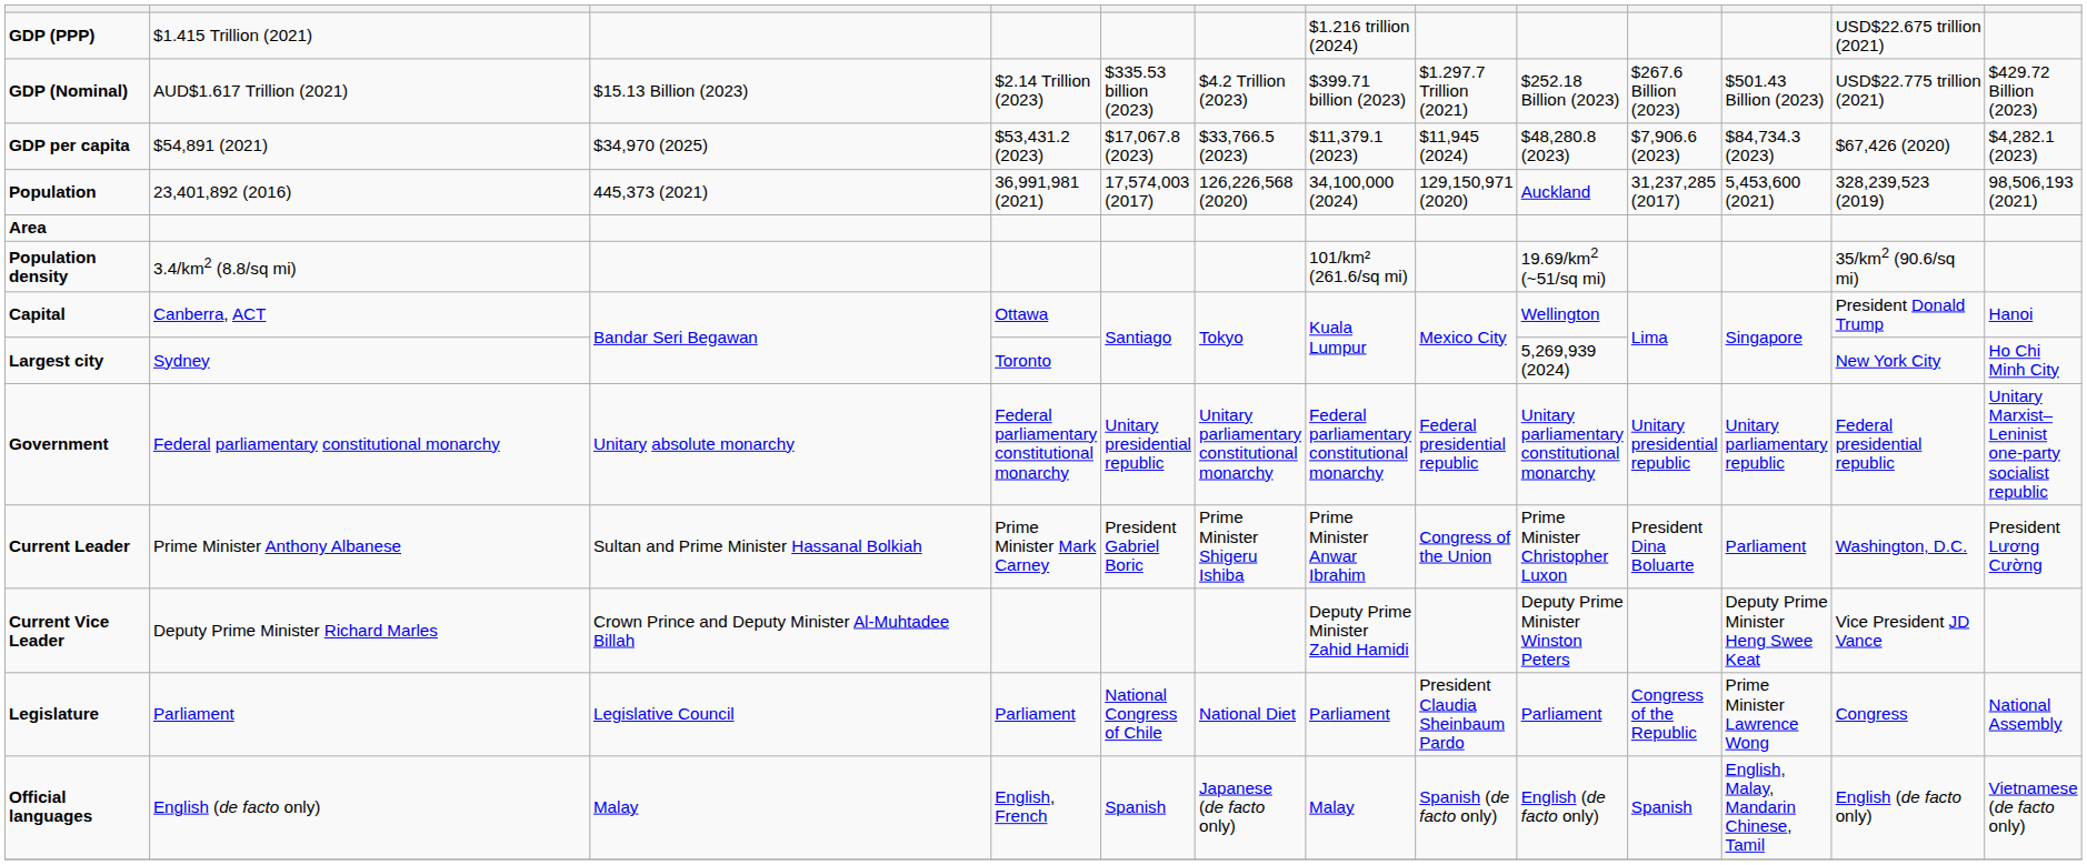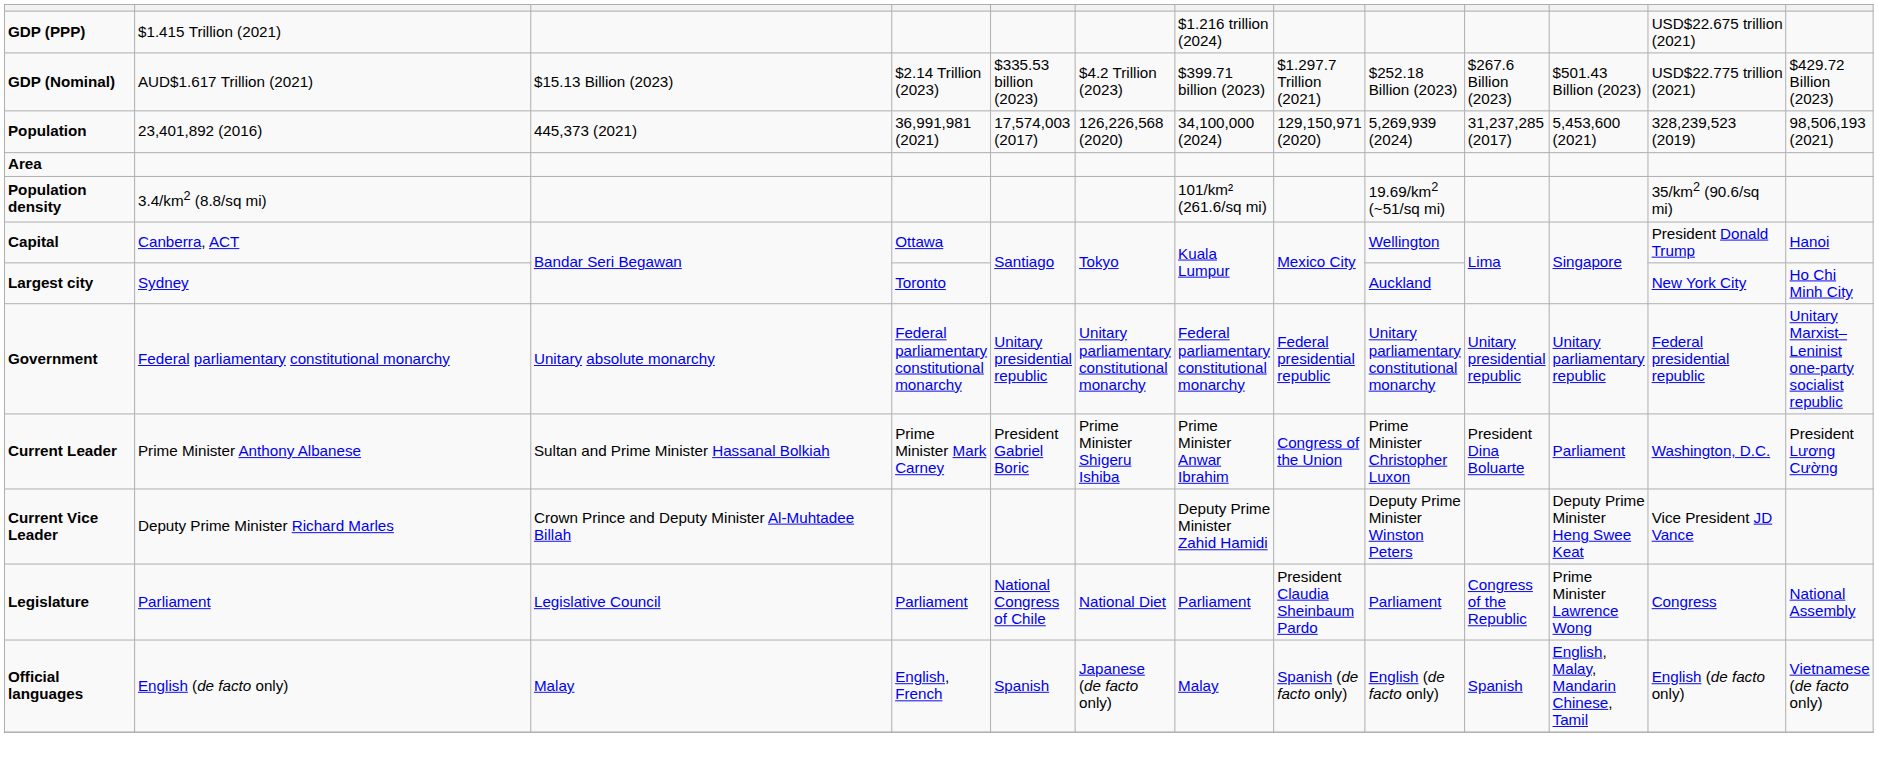- row: GDP per capita | $54,891 (2021) | $34,970 (2025) | $53,431.2 (2023) | $17,067.8 (2023) | $33,766.5 (2023) | $11,379.1 (2023) | $11,945 (2024) | $48,280.8 (2023) | $7,906.6 (2023) | $84,734.3 (2023) | $67,426 (2020) | $4,282.1 (2023)
Population | column 9: Auckland -> 5,269,939 (2024)
Largest city | column 9: 5,269,939 (2024) -> Auckland
